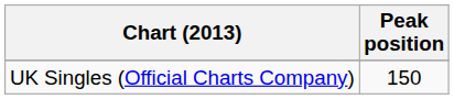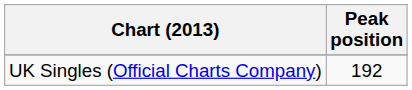UK Singles (Official Charts Company) | Peak position: 150 -> 192
